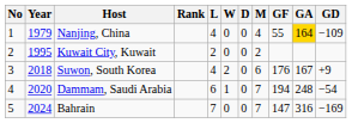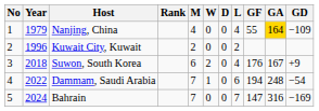columns swapped: M <-> L
Kuwait City, Kuwait | Year: 1995 -> 1996
Dammam, Saudi Arabia | Year: 2020 -> 2022
